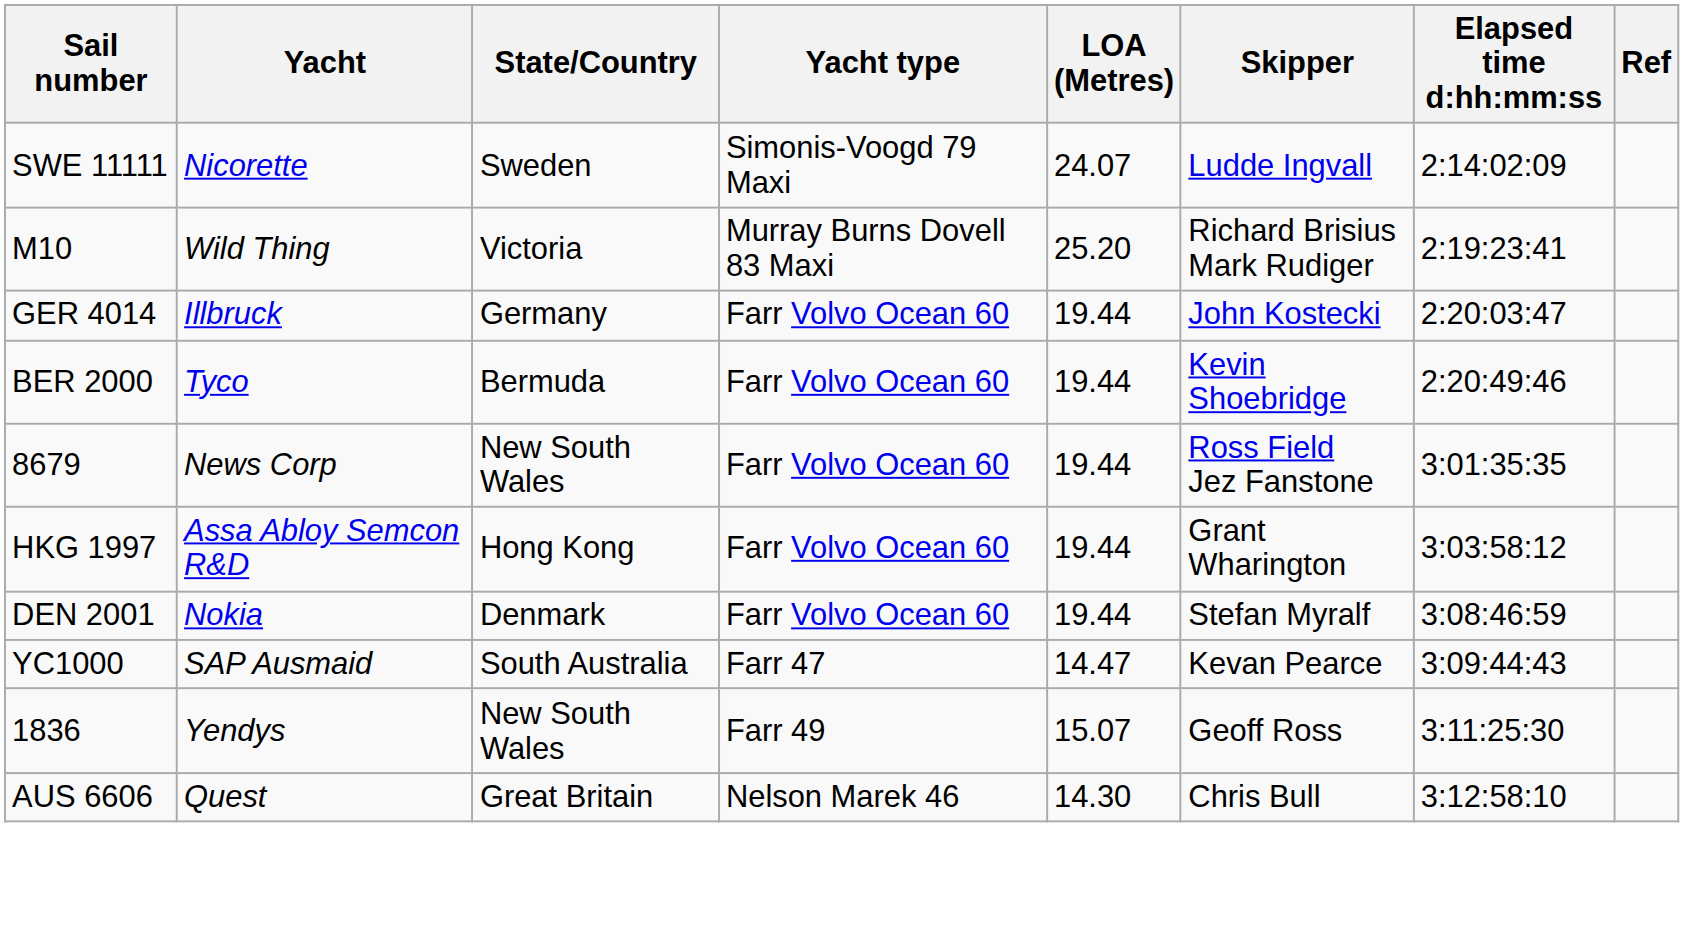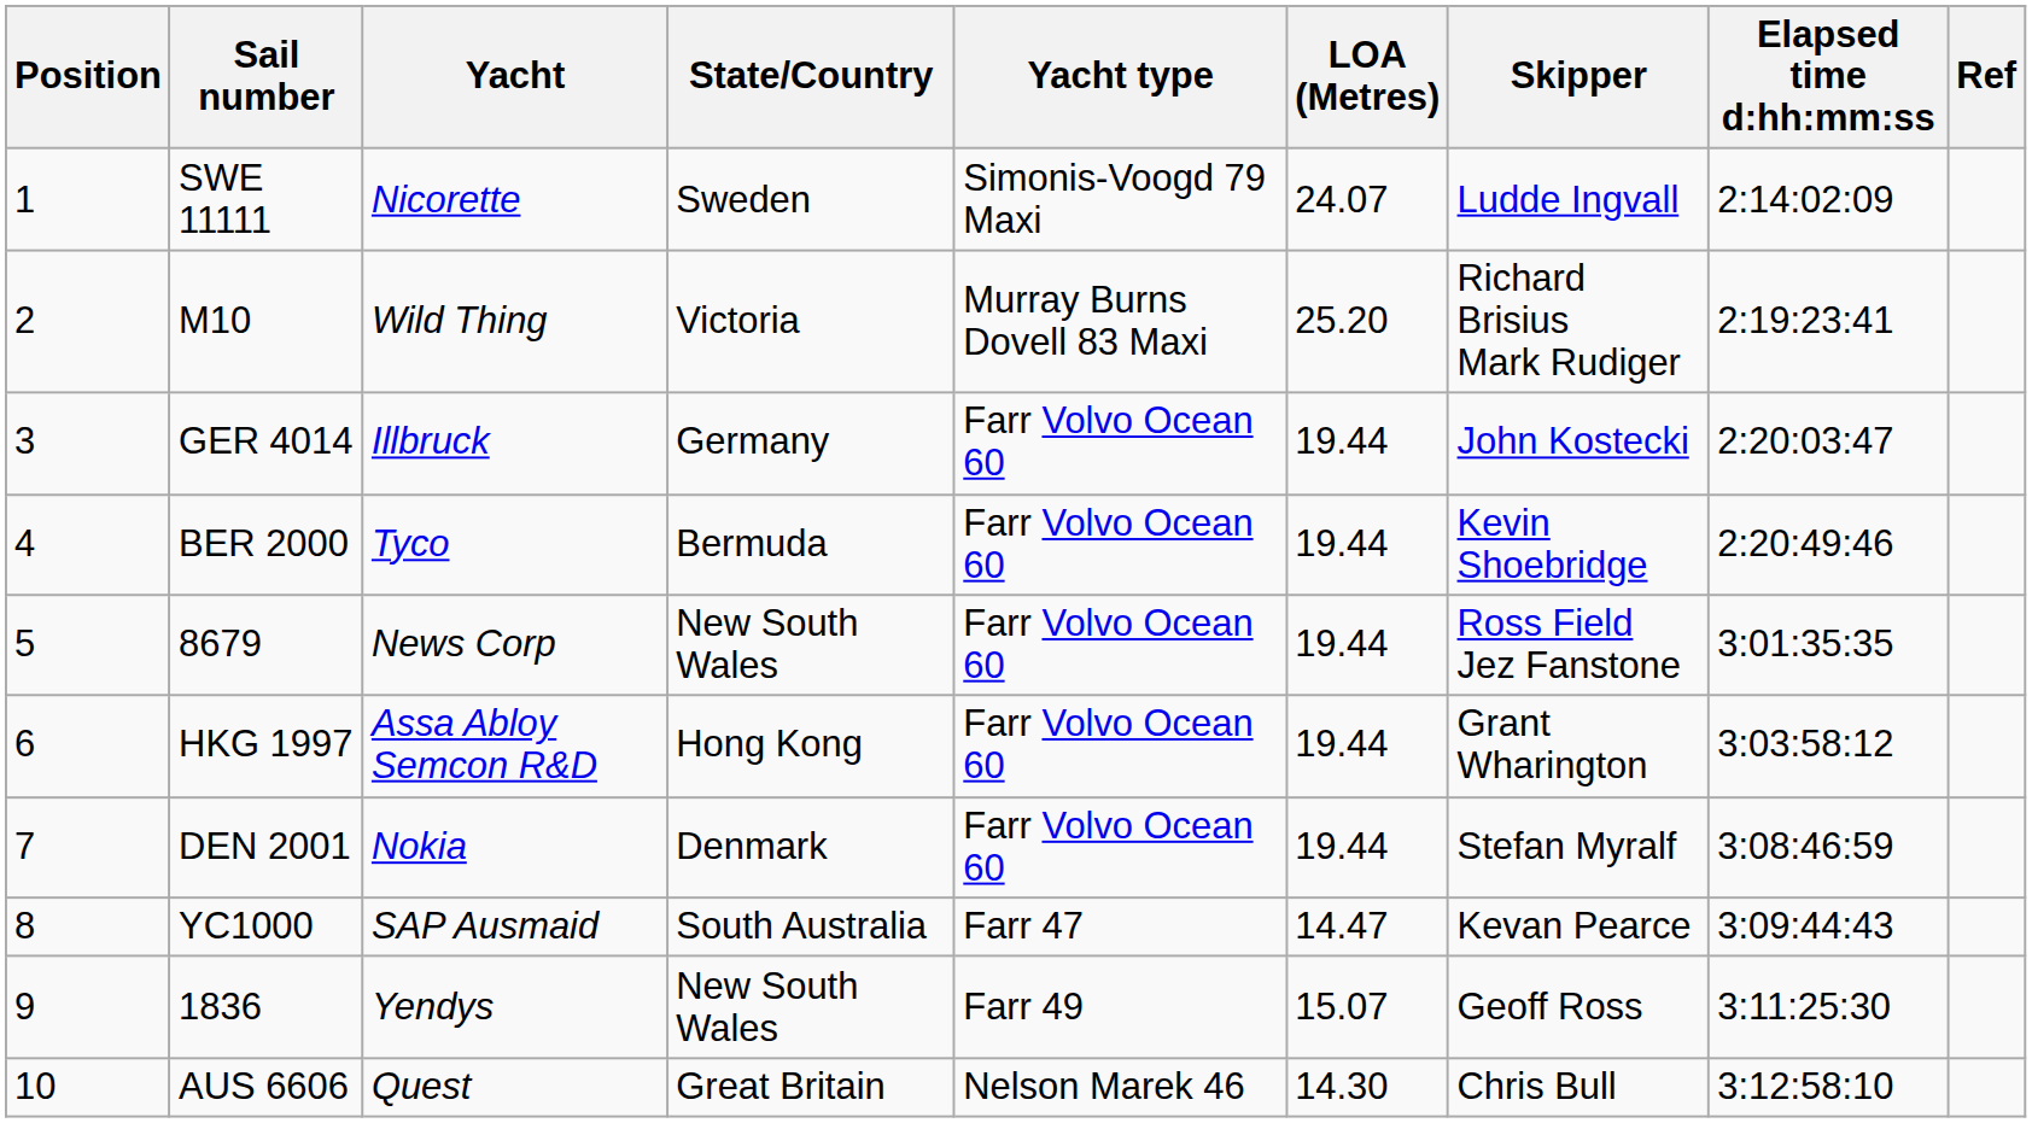+ column: Position | 1 | 2 | 3 | 4 | 5 | 6 | 7 | 8 | 9 | 10
